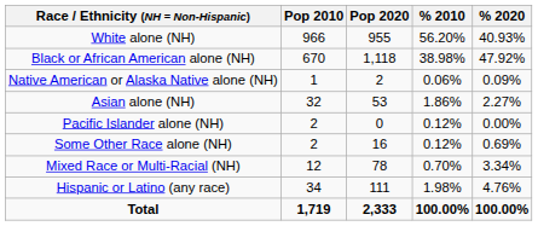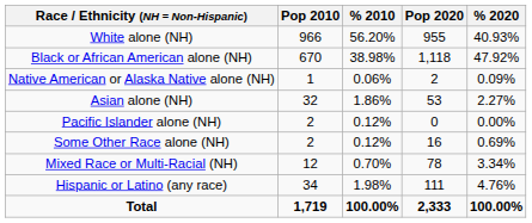columns swapped: Pop 2020 <-> % 2010
